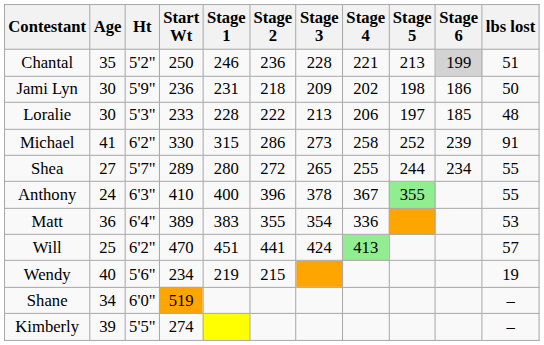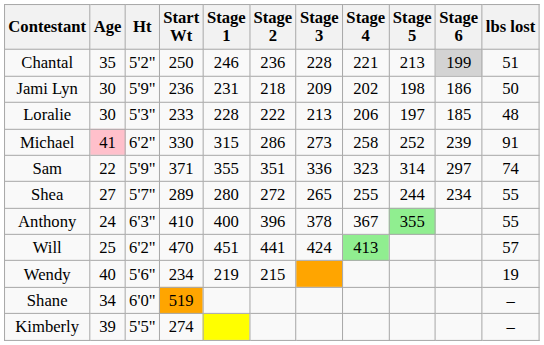Michael | Age: no background -> pink background
+ row: Sam | 22 | 5'9" | 371 | 355 | 351 | 336 | 323 | 314 | 297 | 74
- row: Matt | 36 | 6'4" | 389 | 383 | 355 | 354 | 336 | 53
